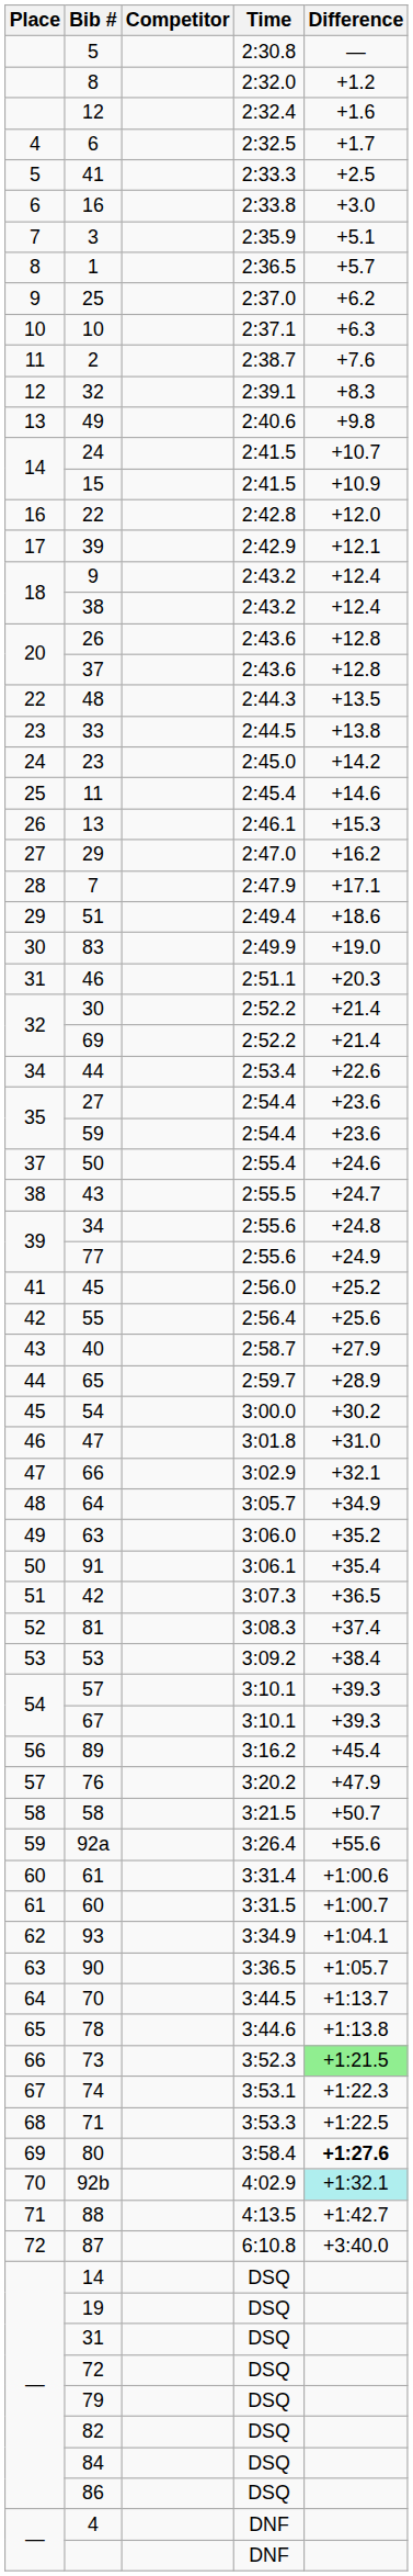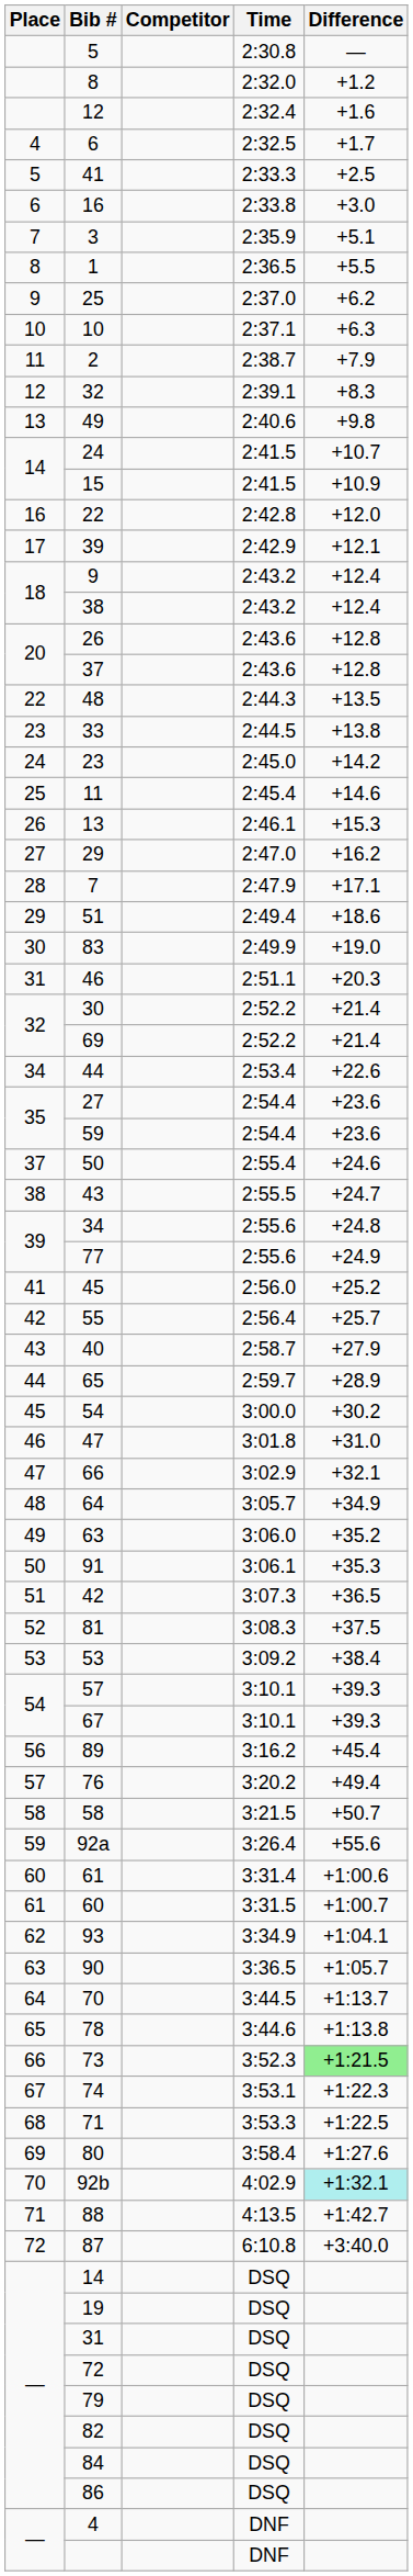1 | Difference: +5.7 -> +5.5
2 | Difference: +7.6 -> +7.9
55 | Difference: +25.6 -> +25.7
91 | Difference: +35.4 -> +35.3
81 | Difference: +37.4 -> +37.5
76 | Difference: +47.9 -> +49.4
80 | Difference: bold -> normal
